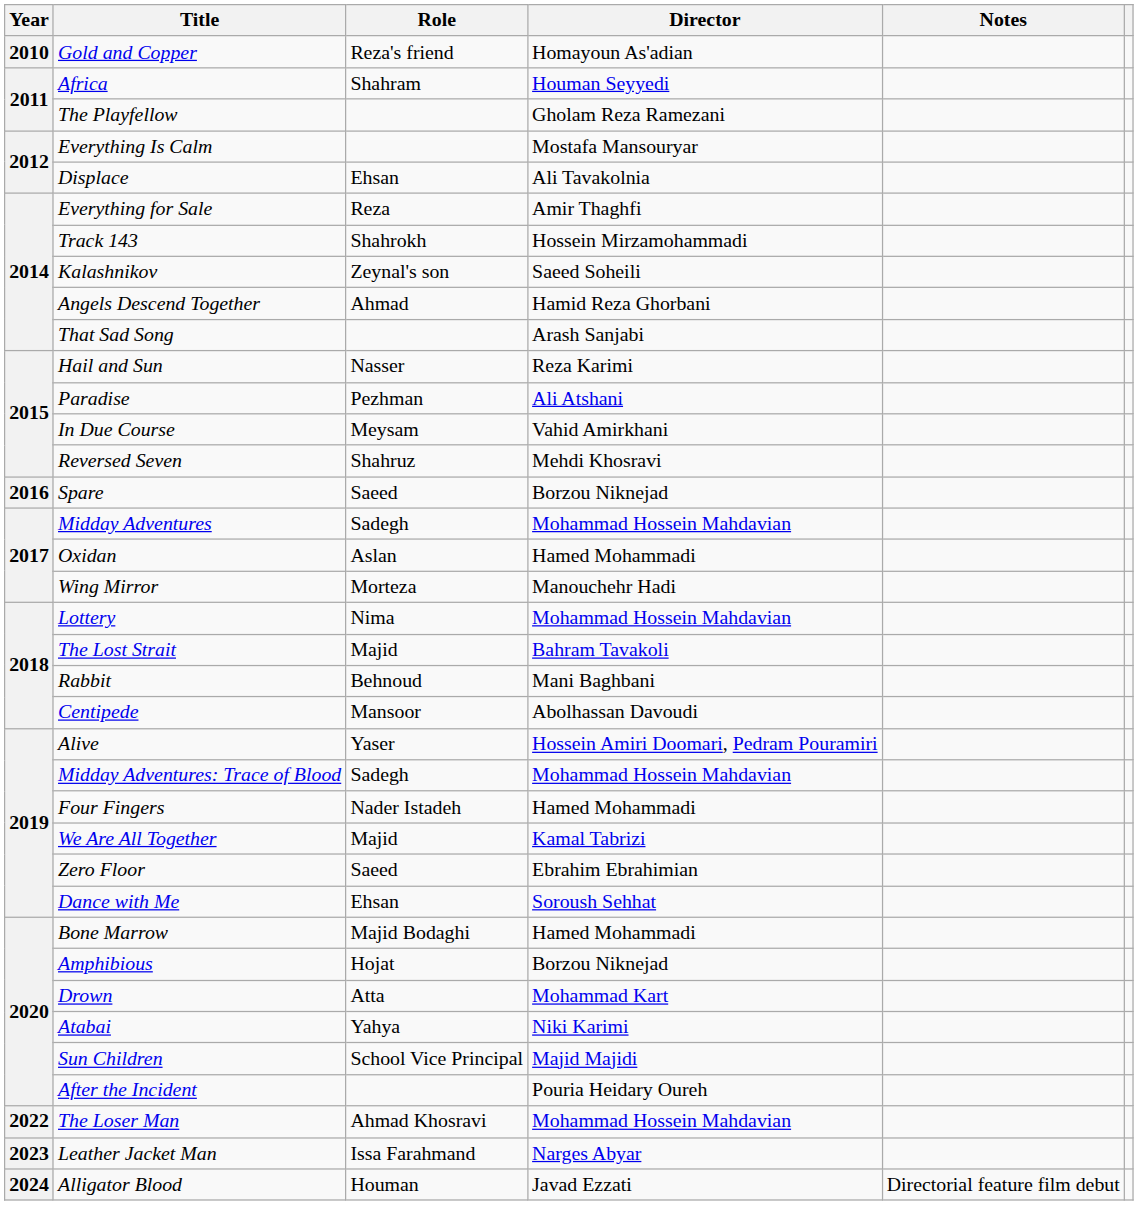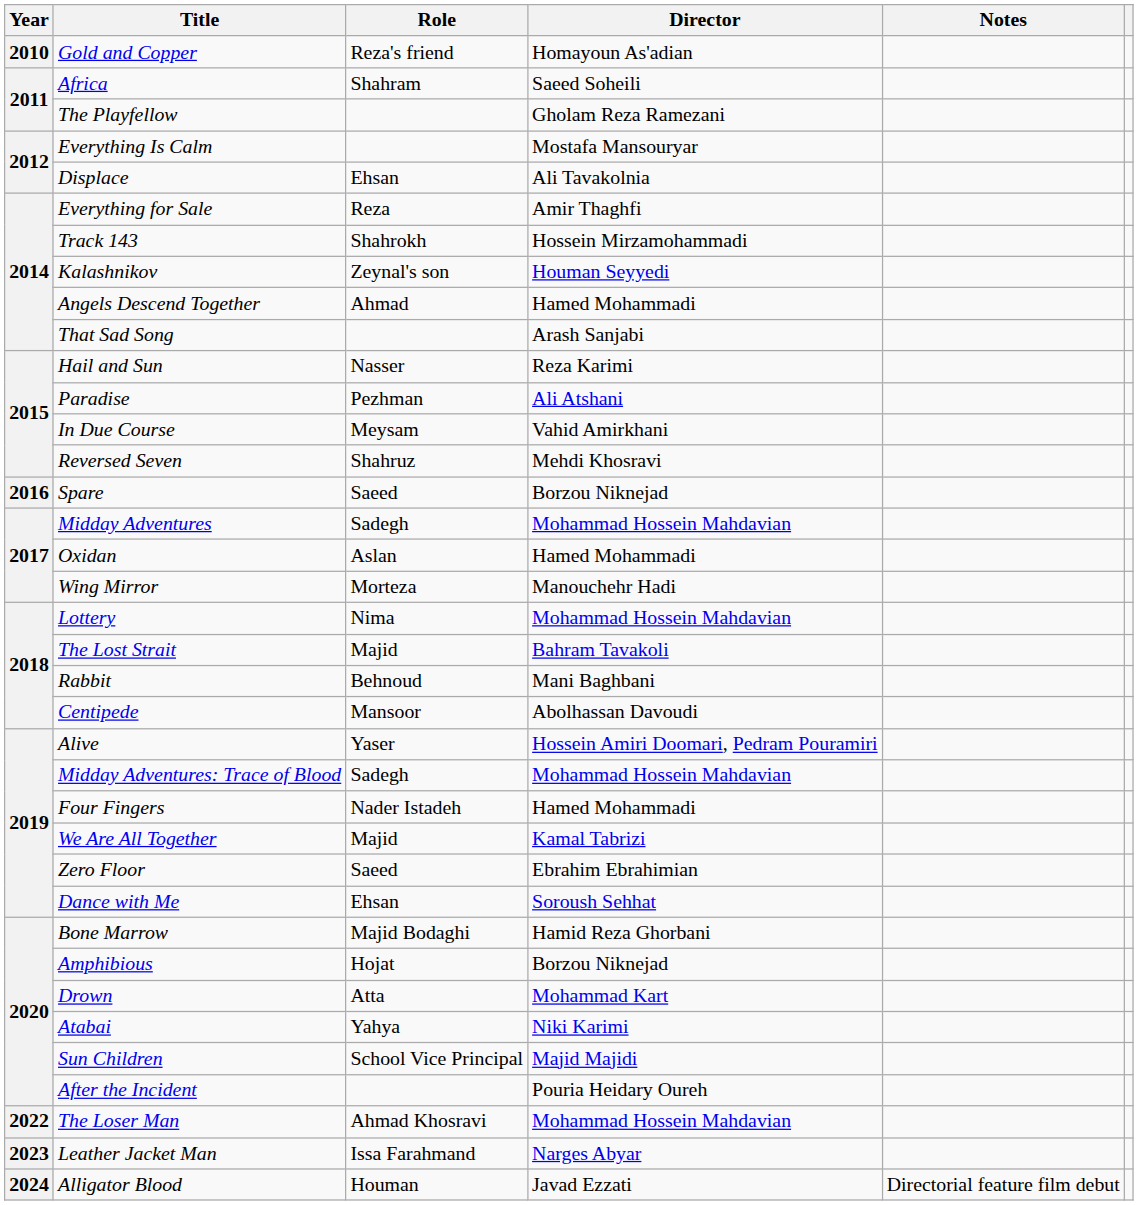Africa | Director: Houman Seyyedi -> Saeed Soheili
Kalashnikov | Director: Saeed Soheili -> Houman Seyyedi
Angels Descend Together | Director: Hamid Reza Ghorbani -> Hamed Mohammadi
Bone Marrow | Director: Hamed Mohammadi -> Hamid Reza Ghorbani
